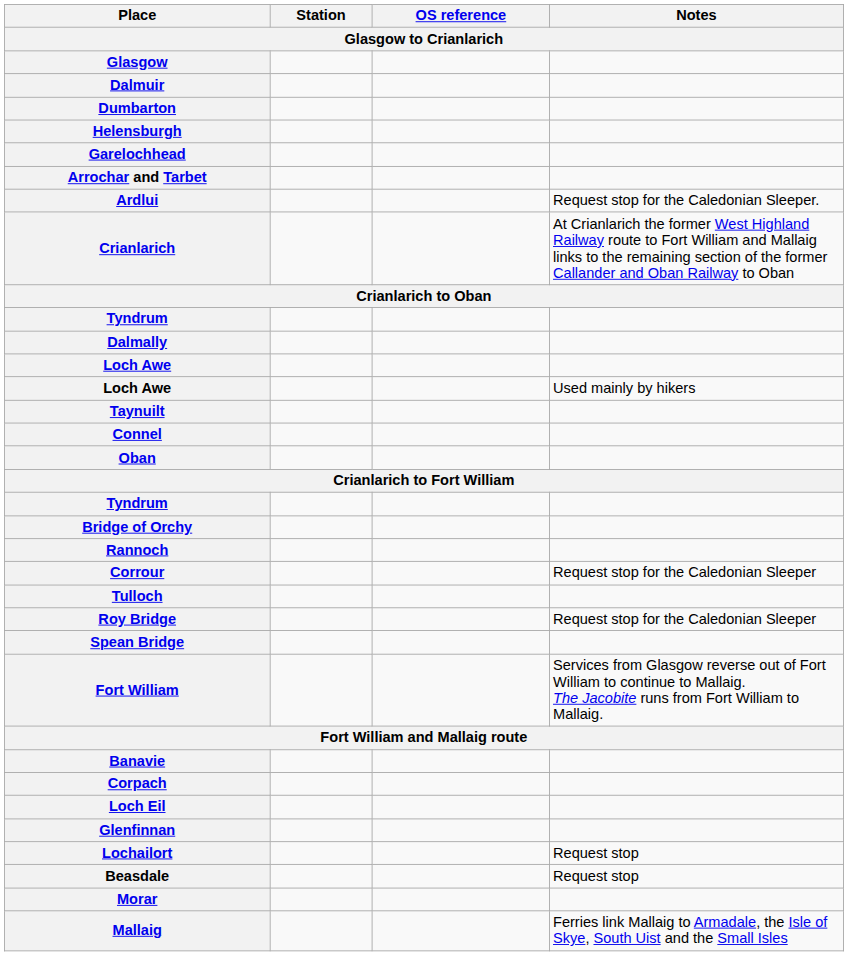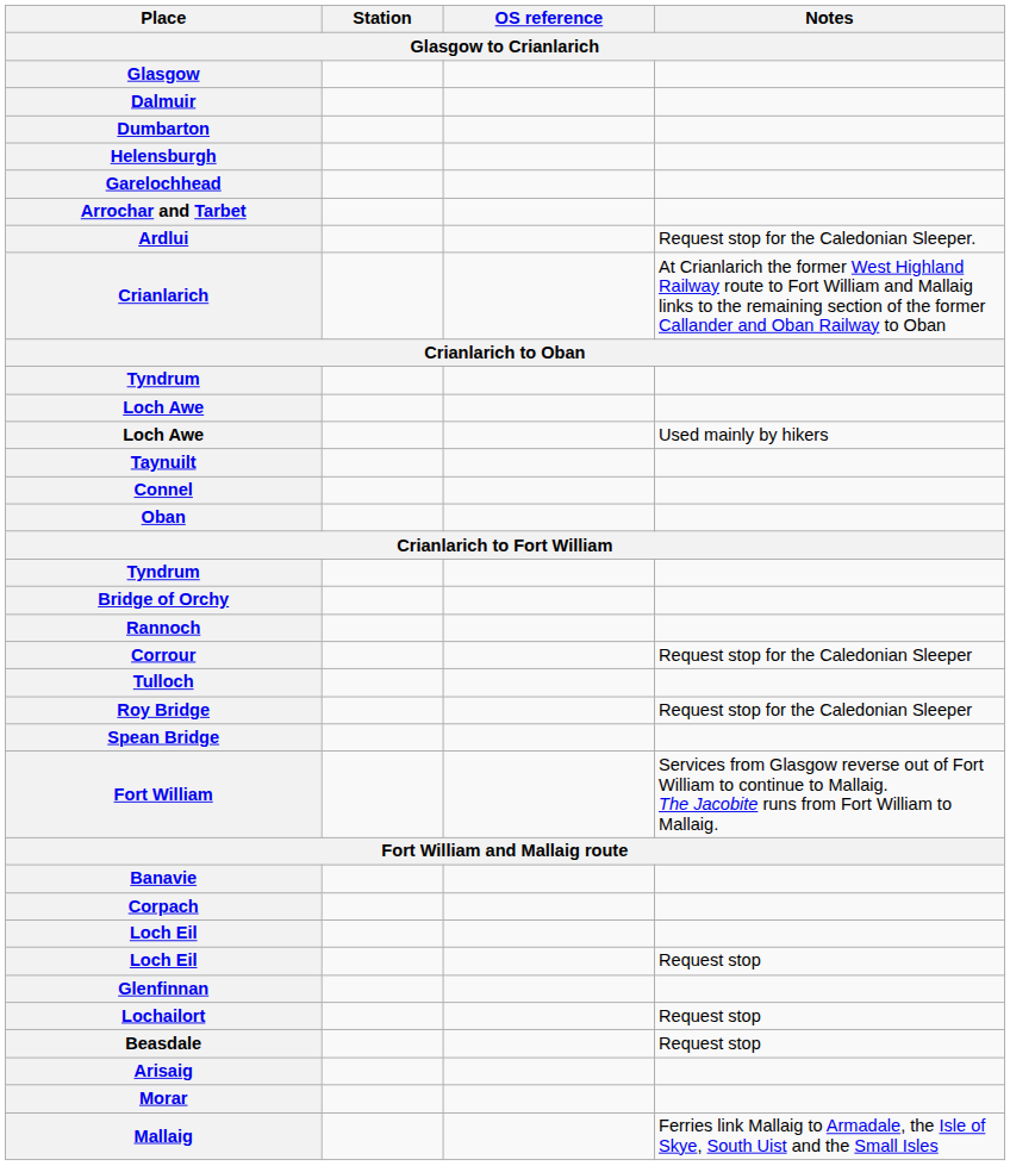- row: Dalmally
+ row: Loch Eil | Request stop
+ row: Arisaig
